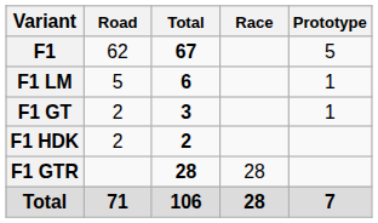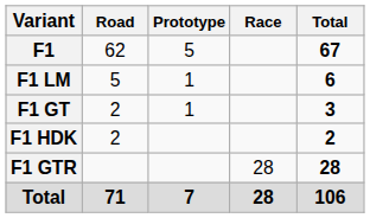columns swapped: Prototype <-> Total
